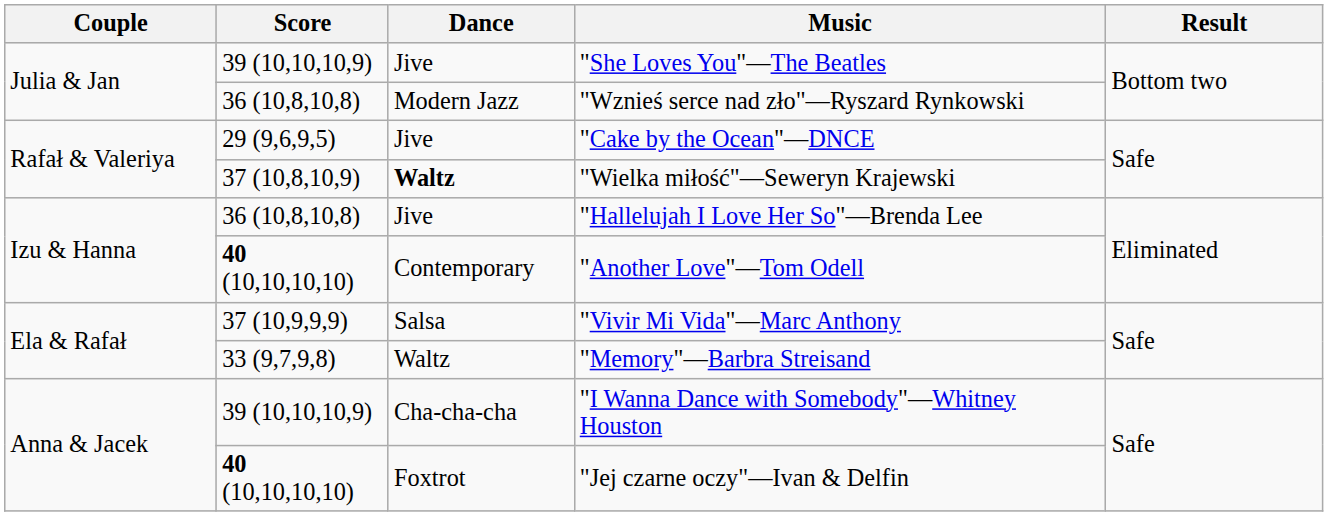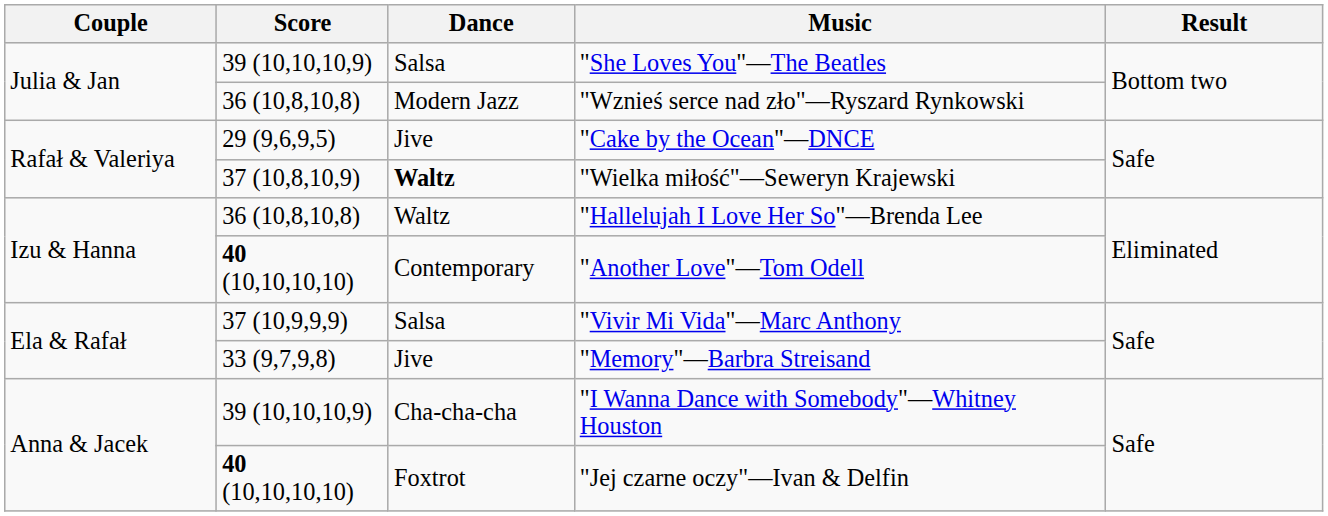"She Loves You"—The Beatles | Dance: Jive -> Salsa
"Hallelujah I Love Her So"—Brenda Lee | Dance: Jive -> Waltz
"Memory"—Barbra Streisand | Dance: Waltz -> Jive
